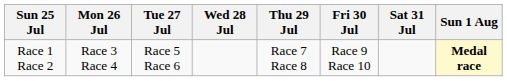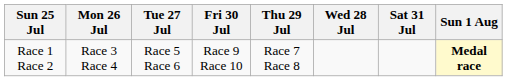columns swapped: Wed 28 Jul <-> Fri 30 Jul
